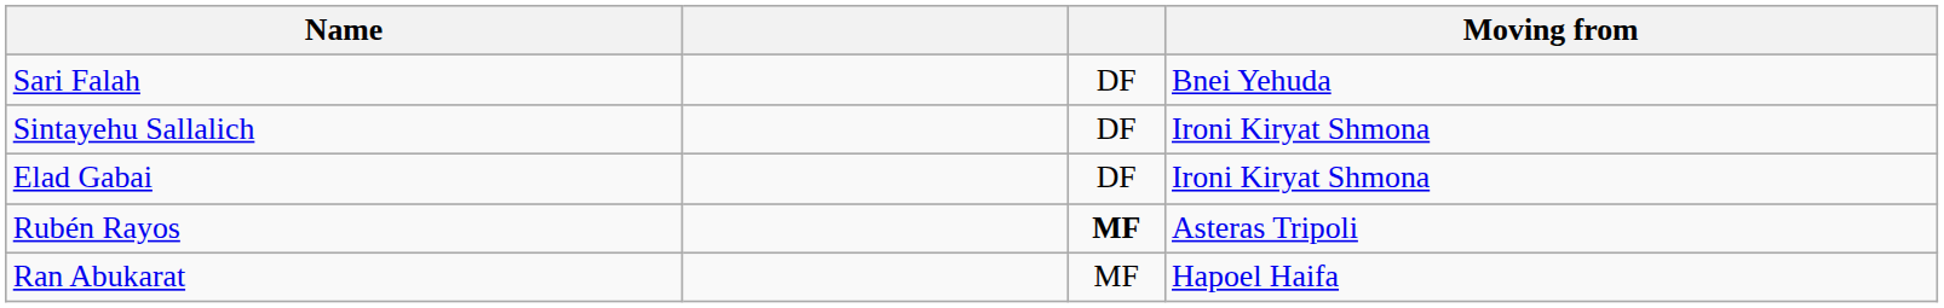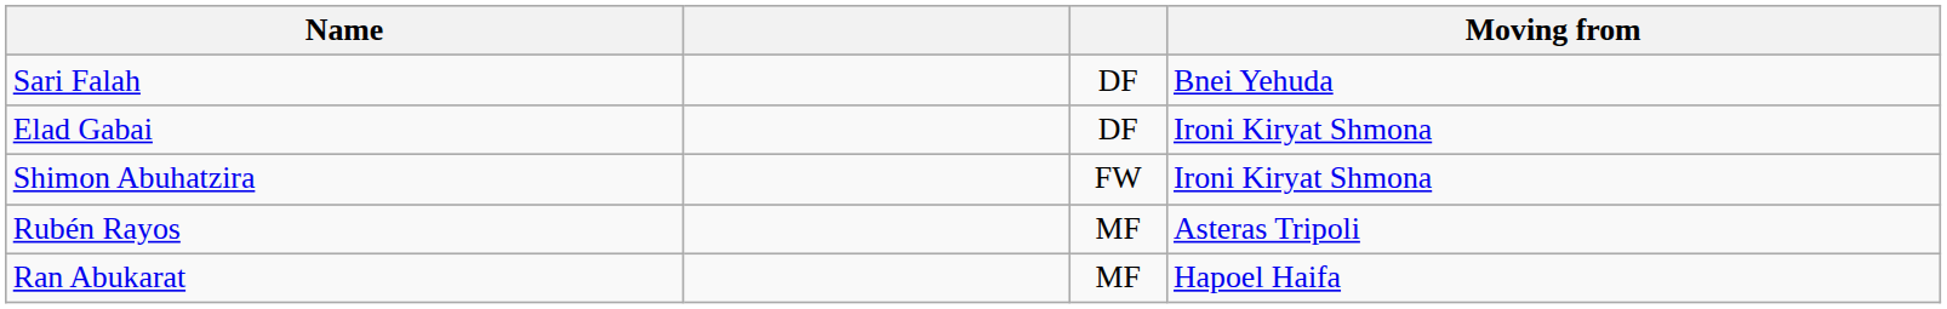- row: Sintayehu Sallalich | DF | Ironi Kiryat Shmona
+ row: Shimon Abuhatzira | FW | Ironi Kiryat Shmona
Rubén Rayos | column 3: bold -> normal
